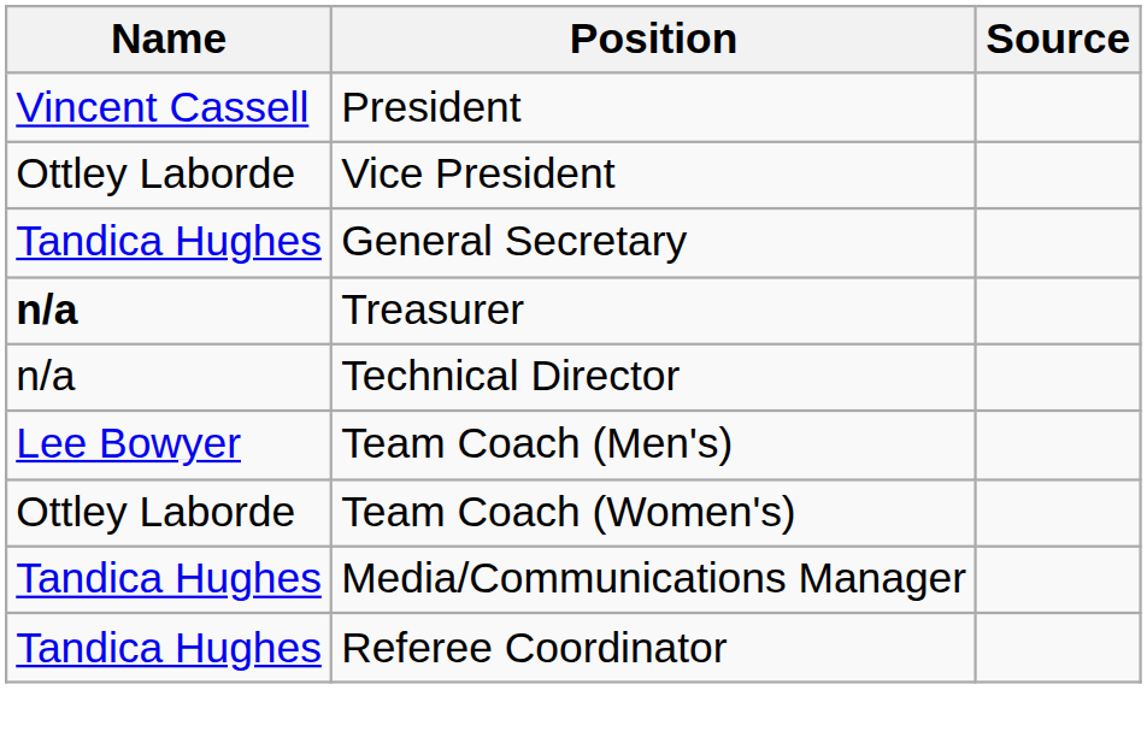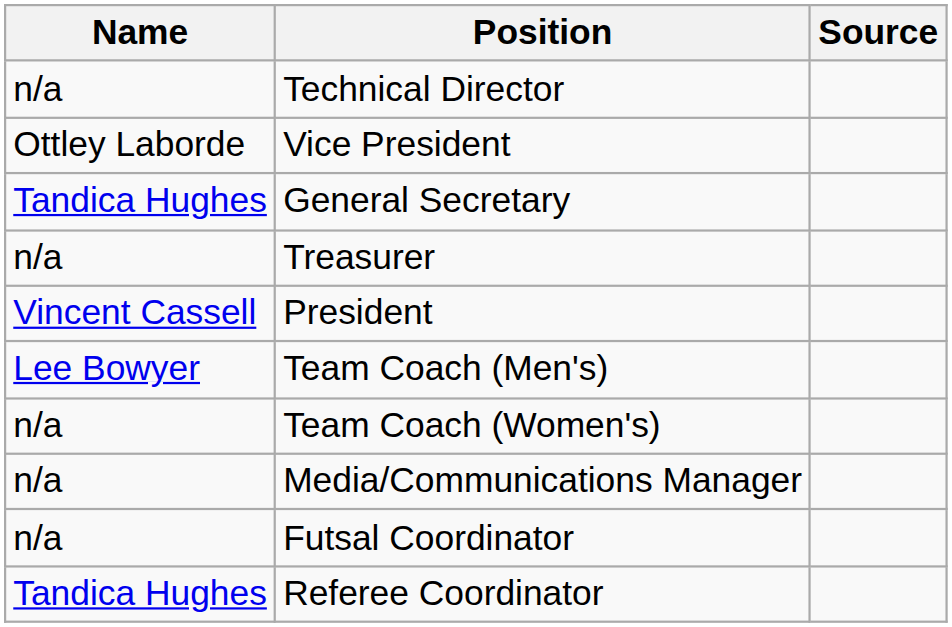rows swapped: President <-> Technical Director
Treasurer | Name: bold -> normal
Team Coach (Women's) | Name: Ottley Laborde -> n/a
Media/Communications Manager | Name: Tandica Hughes -> n/a
+ row: n/a | Futsal Coordinator
